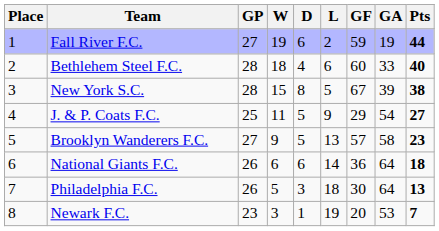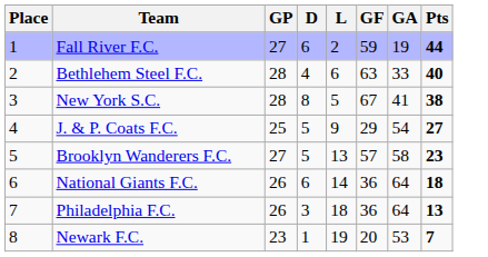- column: W | 19 | 18 | 15 | 11 | 9 | 6 | 5 | 3
Bethlehem Steel F.C. | GF: 60 -> 63
New York S.C. | GA: 39 -> 41
Philadelphia F.C. | GF: 30 -> 36
